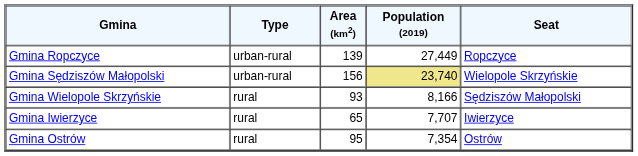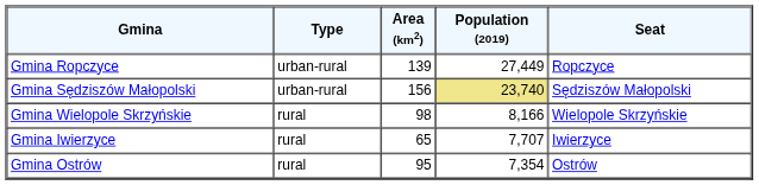Gmina Sędziszów Małopolski | Seat: Wielopole Skrzyńskie -> Sędziszów Małopolski
Gmina Wielopole Skrzyńskie | Area (km2): 93 -> 98
Gmina Wielopole Skrzyńskie | Seat: Sędziszów Małopolski -> Wielopole Skrzyńskie
